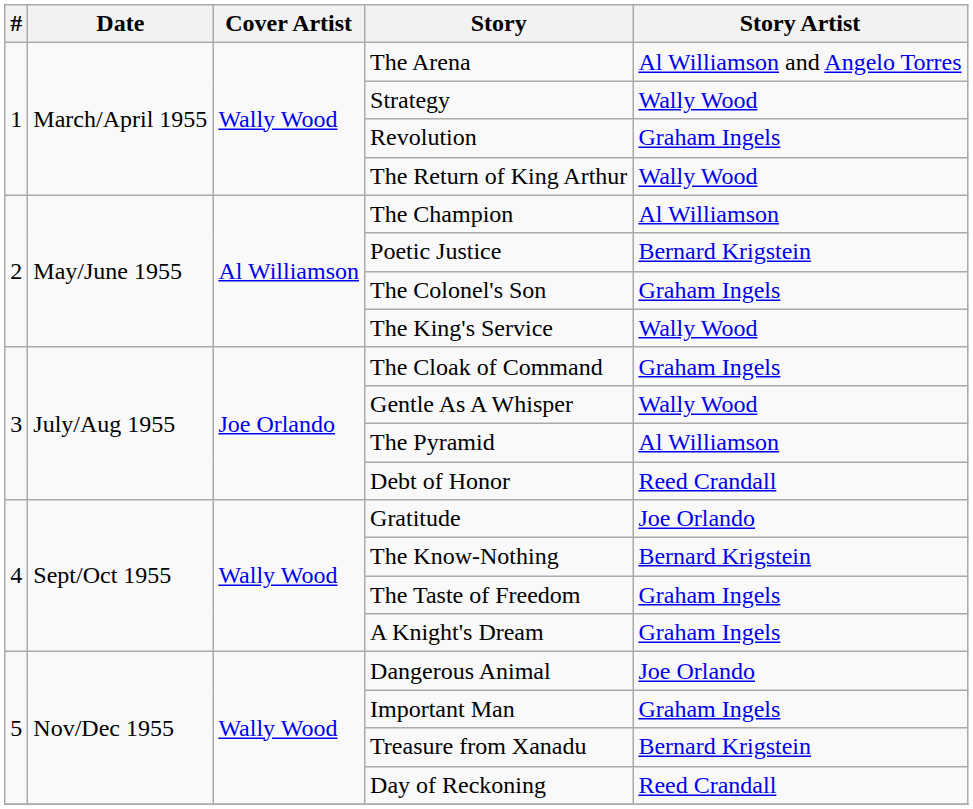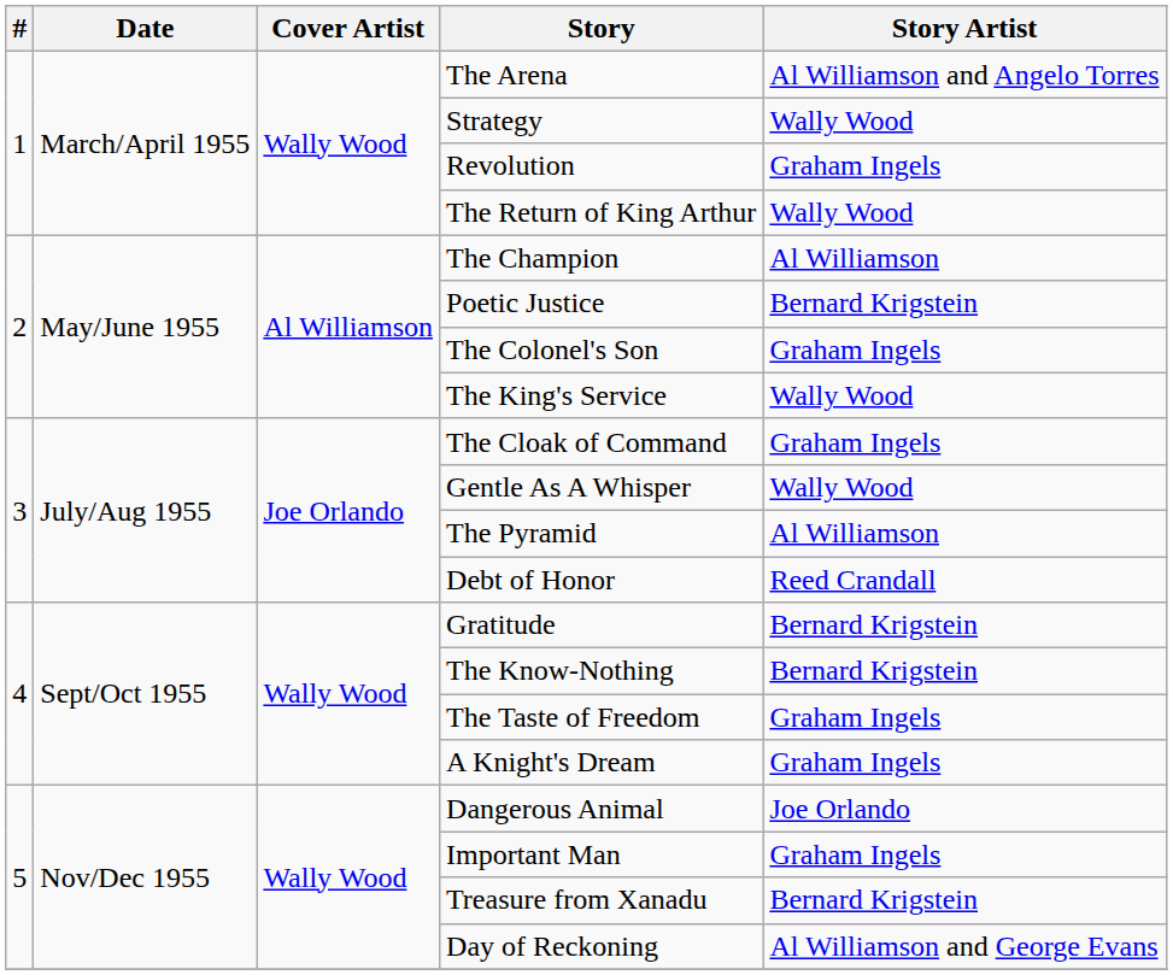Gratitude | Story Artist: Joe Orlando -> Bernard Krigstein
Day of Reckoning | Story Artist: Reed Crandall -> Al Williamson and George Evans
